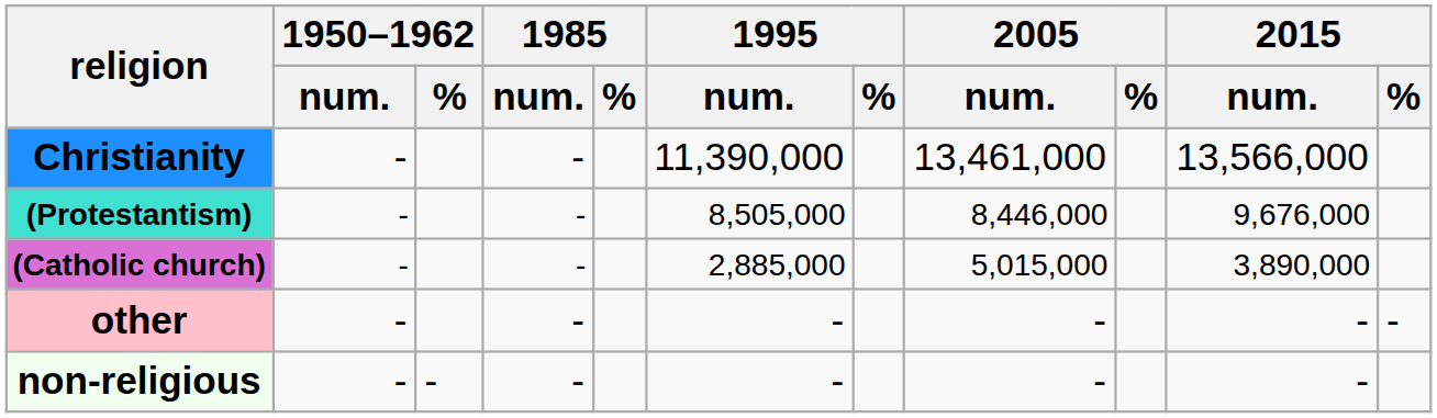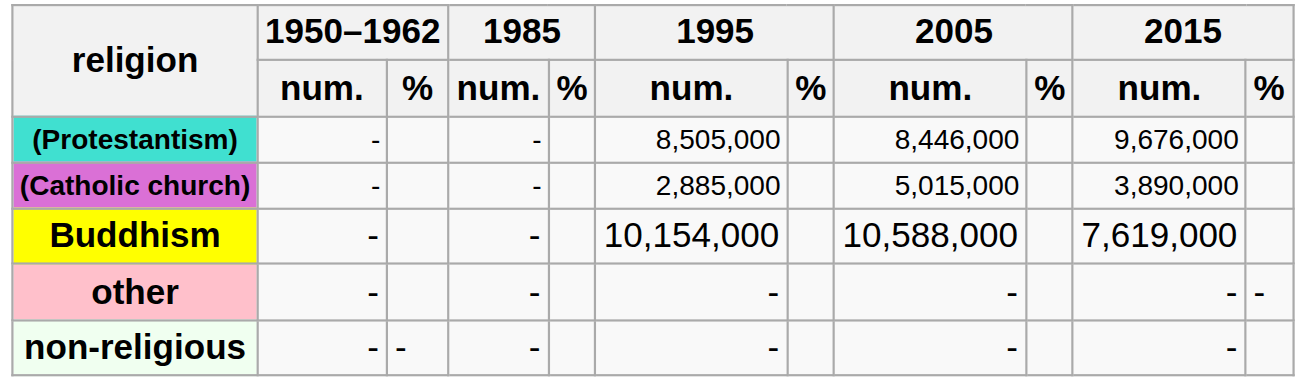- row: Christianity | - | - | 11,390,000 | 13,461,000 | 13,566,000
+ row: Buddhism | - | - | 10,154,000 | 10,588,000 | 7,619,000
